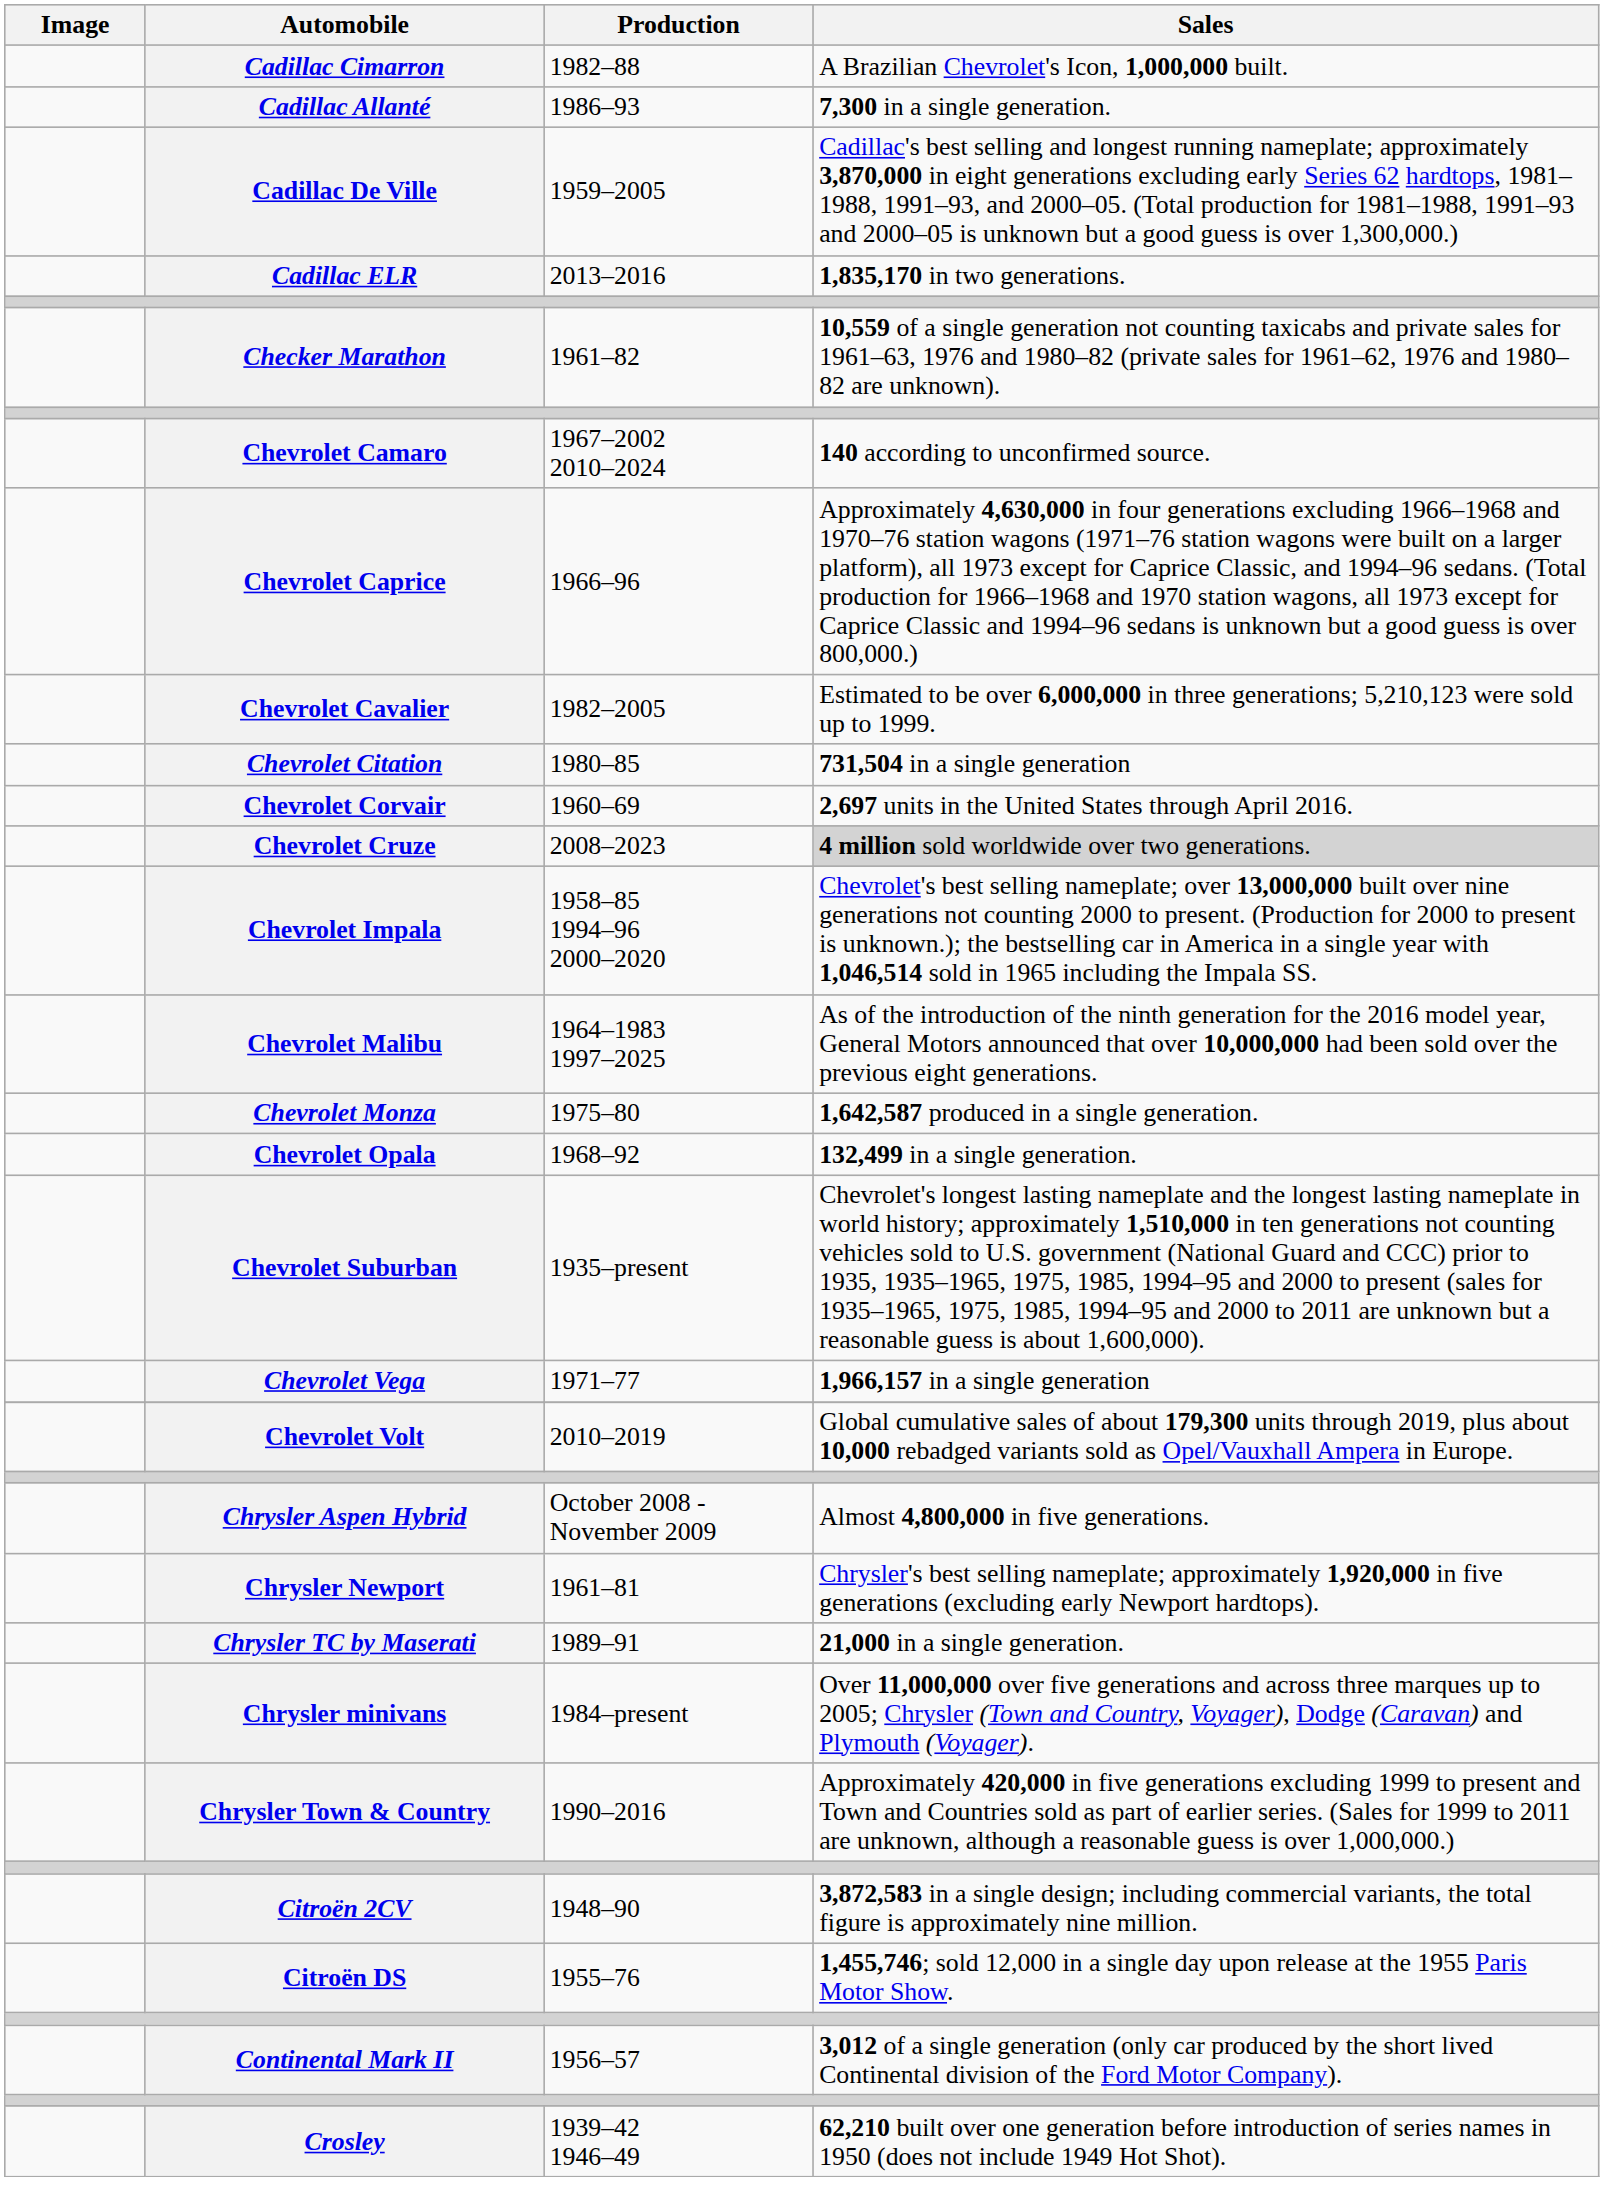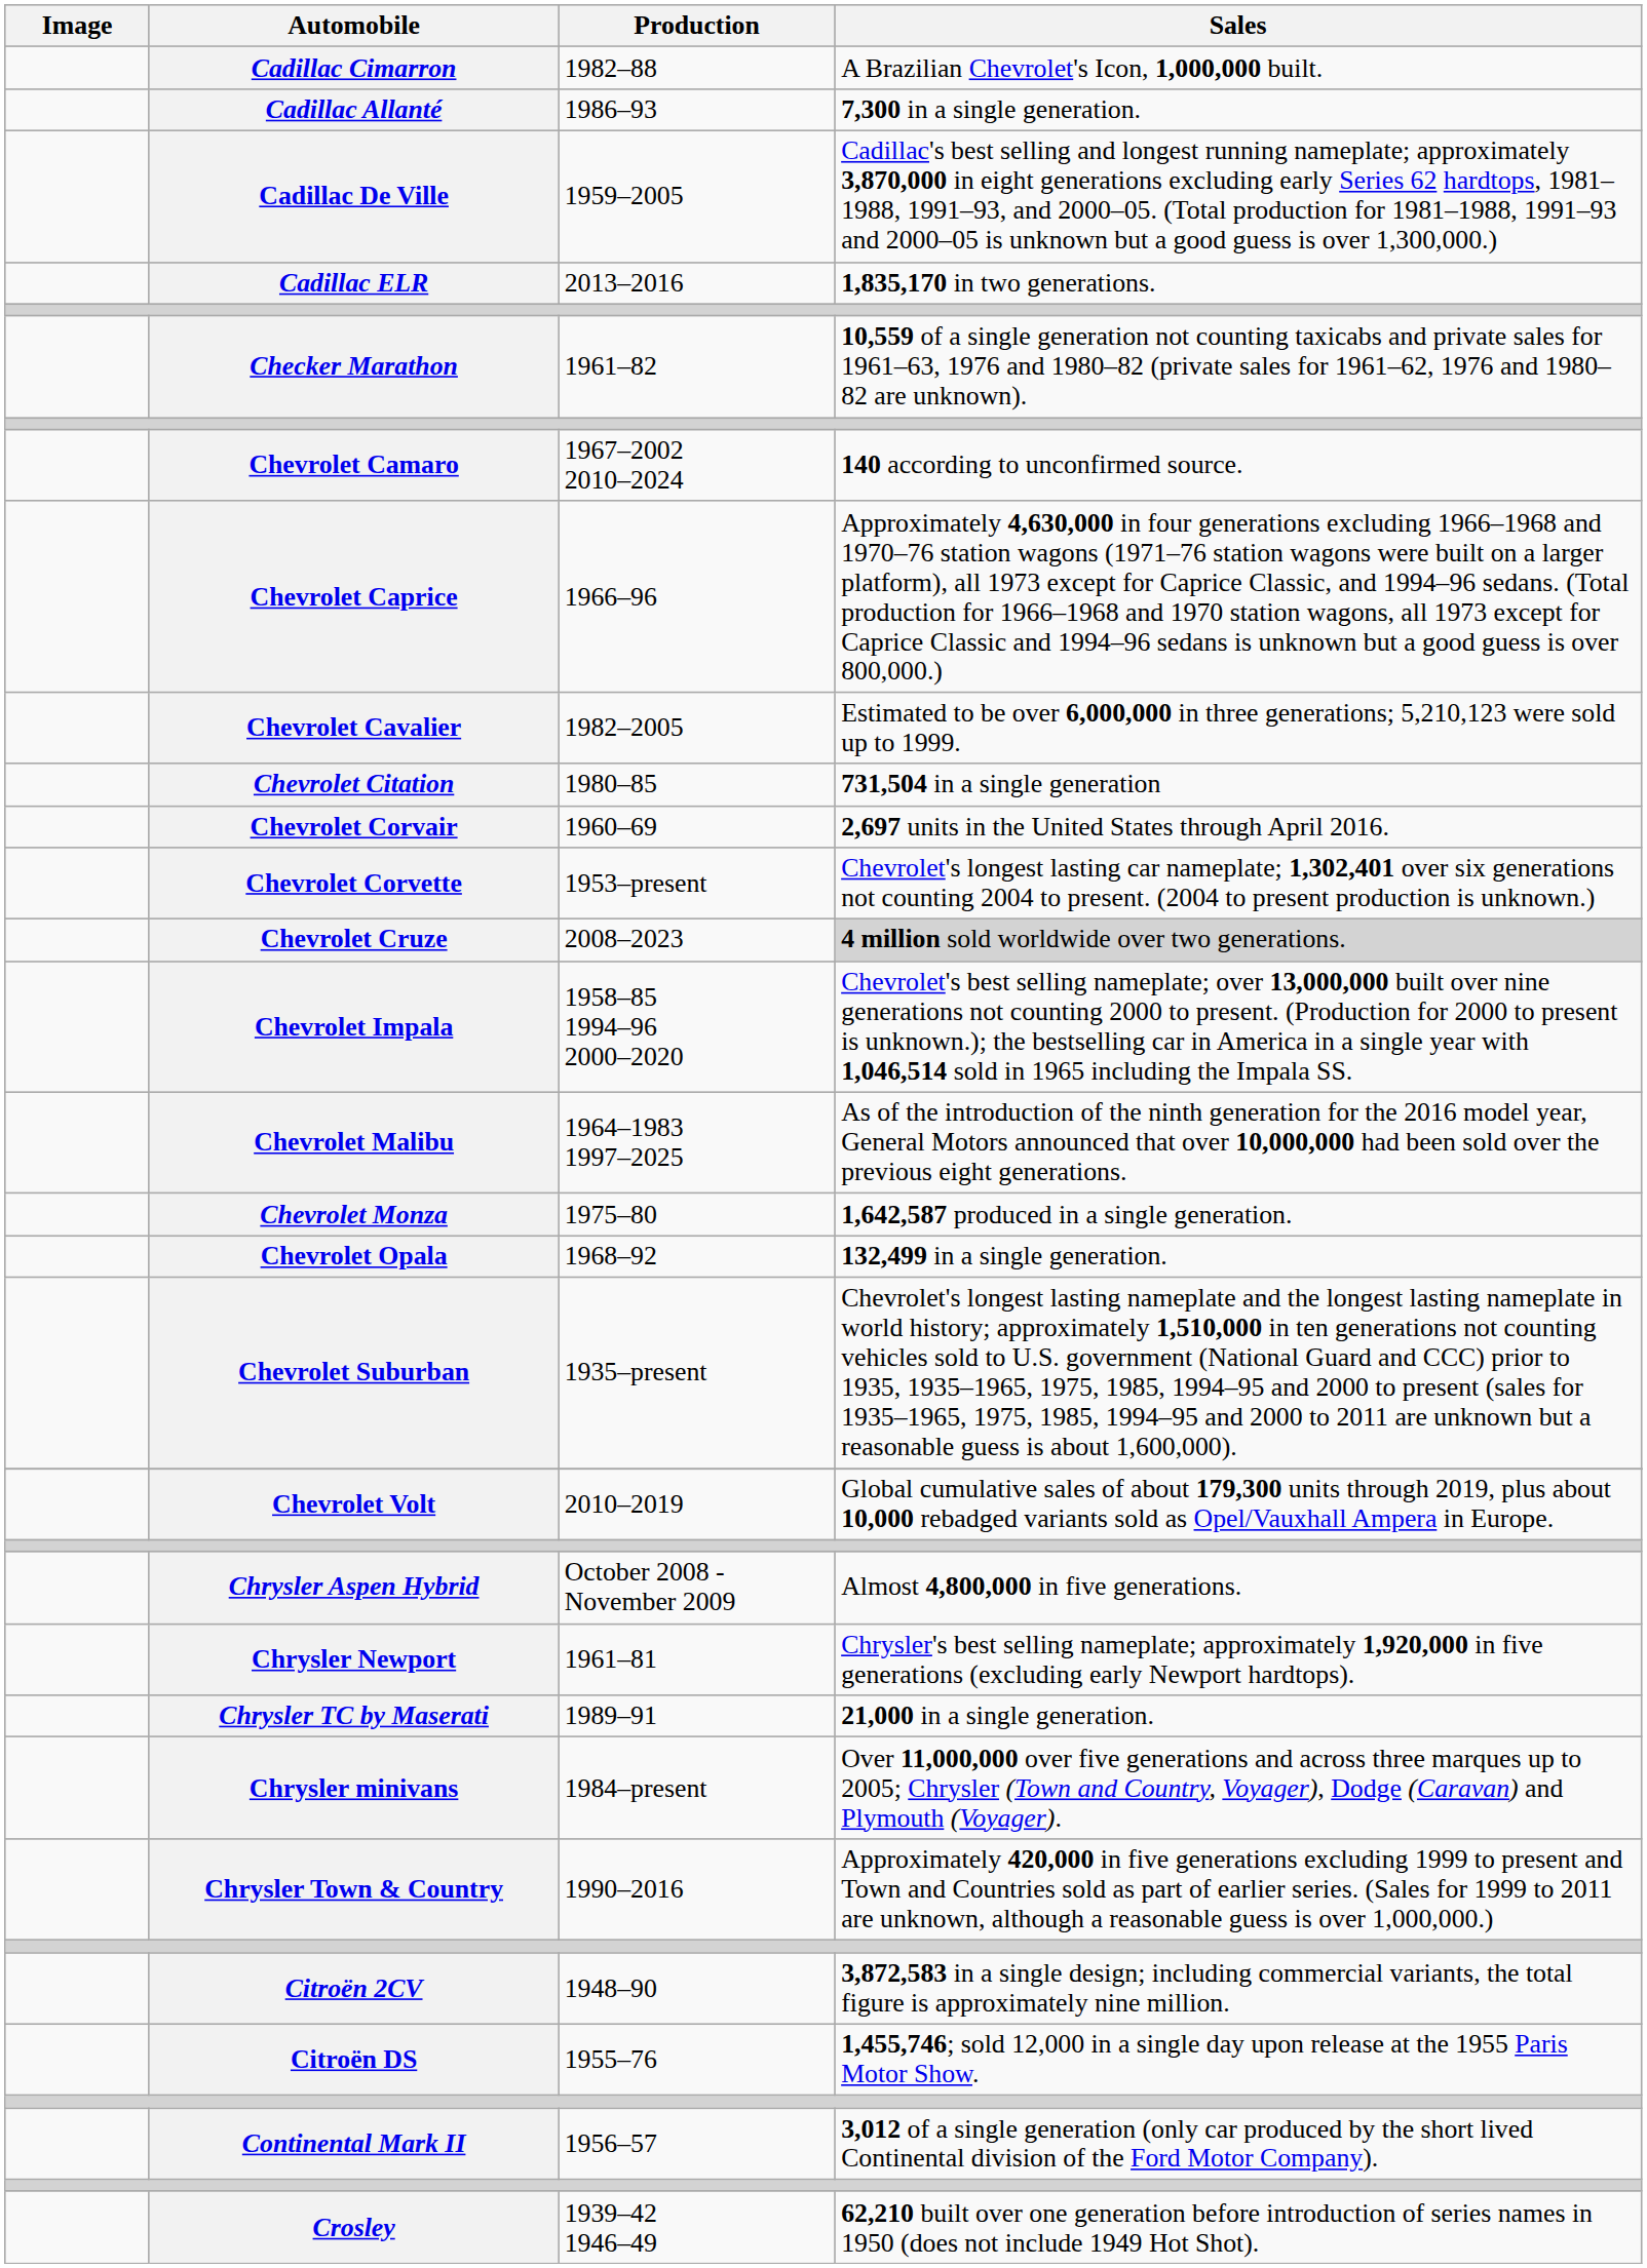+ row: Chevrolet Corvette | 1953–present | Chevrolet's longest lasting car nameplate; 1,302,401 over six generations not counting 2004 to present. (2004 to present production is unknown.)
- row: Chevrolet Vega | 1971–77 | 1,966,157 in a single generation
